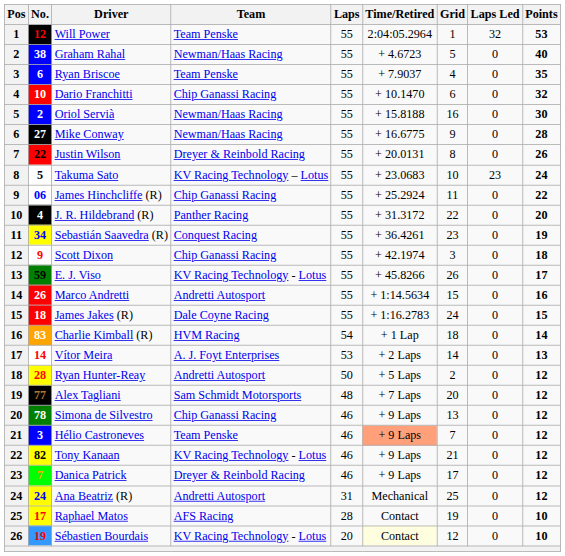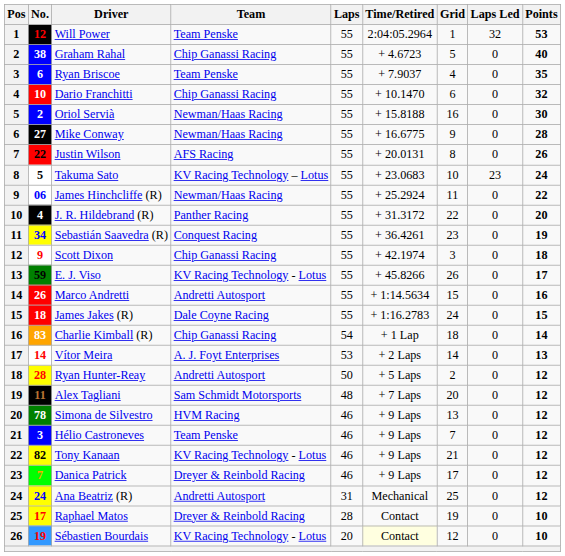Graham Rahal | Team: Newman/Haas Racing -> Chip Ganassi Racing
Justin Wilson | Team: Dreyer & Reinbold Racing -> AFS Racing
James Hinchcliffe (R) | Team: Chip Ganassi Racing -> Newman/Haas Racing
Charlie Kimball (R) | Team: HVM Racing -> Chip Ganassi Racing
Alex Tagliani | No.: 77 -> 11
Simona de Silvestro | Team: Chip Ganassi Racing -> HVM Racing
Hélio Castroneves | Time/Retired: lightsalmon background -> no background
Raphael Matos | Team: AFS Racing -> Dreyer & Reinbold Racing
